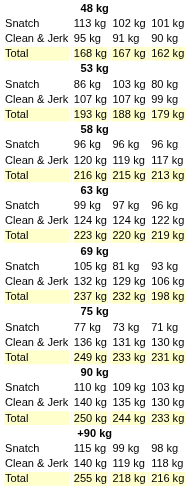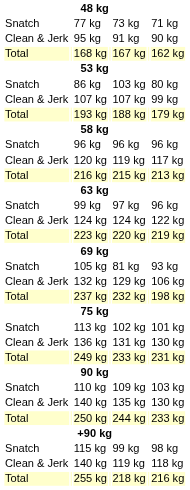rows swapped: 77 kg <-> 113 kg
